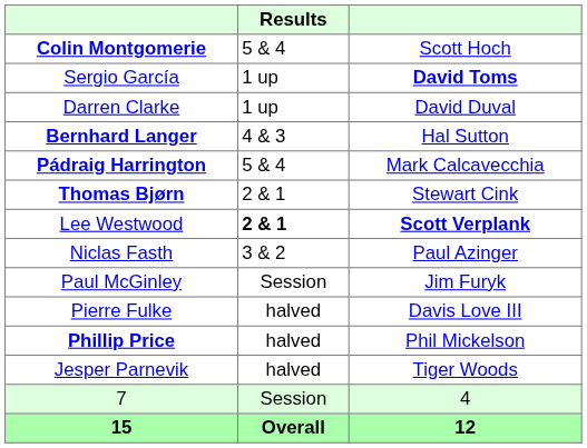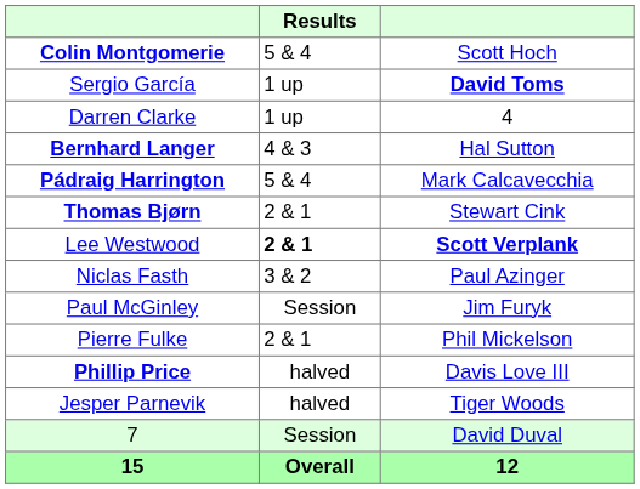Darren Clarke | column 3: David Duval -> 4
Pierre Fulke | Results: halved -> 2 & 1
Pierre Fulke | column 3: Davis Love III -> Phil Mickelson
Phillip Price | column 3: Phil Mickelson -> Davis Love III
7 | column 3: 4 -> David Duval
